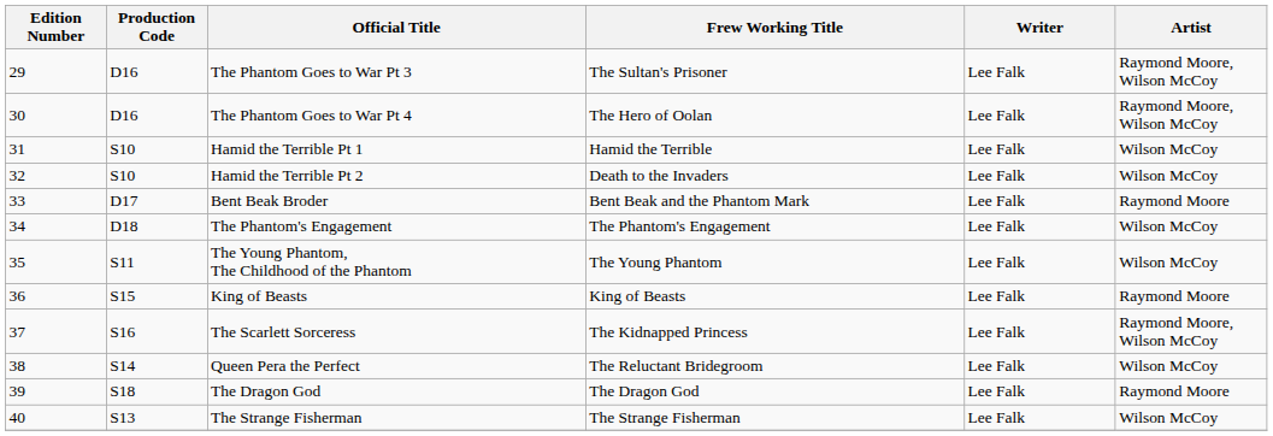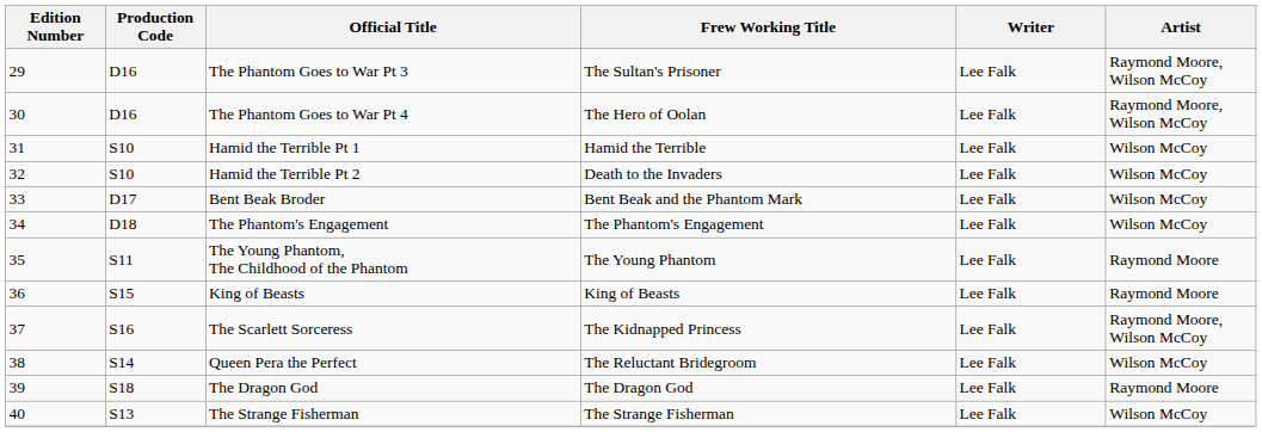Bent Beak Broder | Artist: Raymond Moore -> Wilson McCoy
The Young Phantom, The Childhood of the Phantom | Artist: Wilson McCoy -> Raymond Moore
